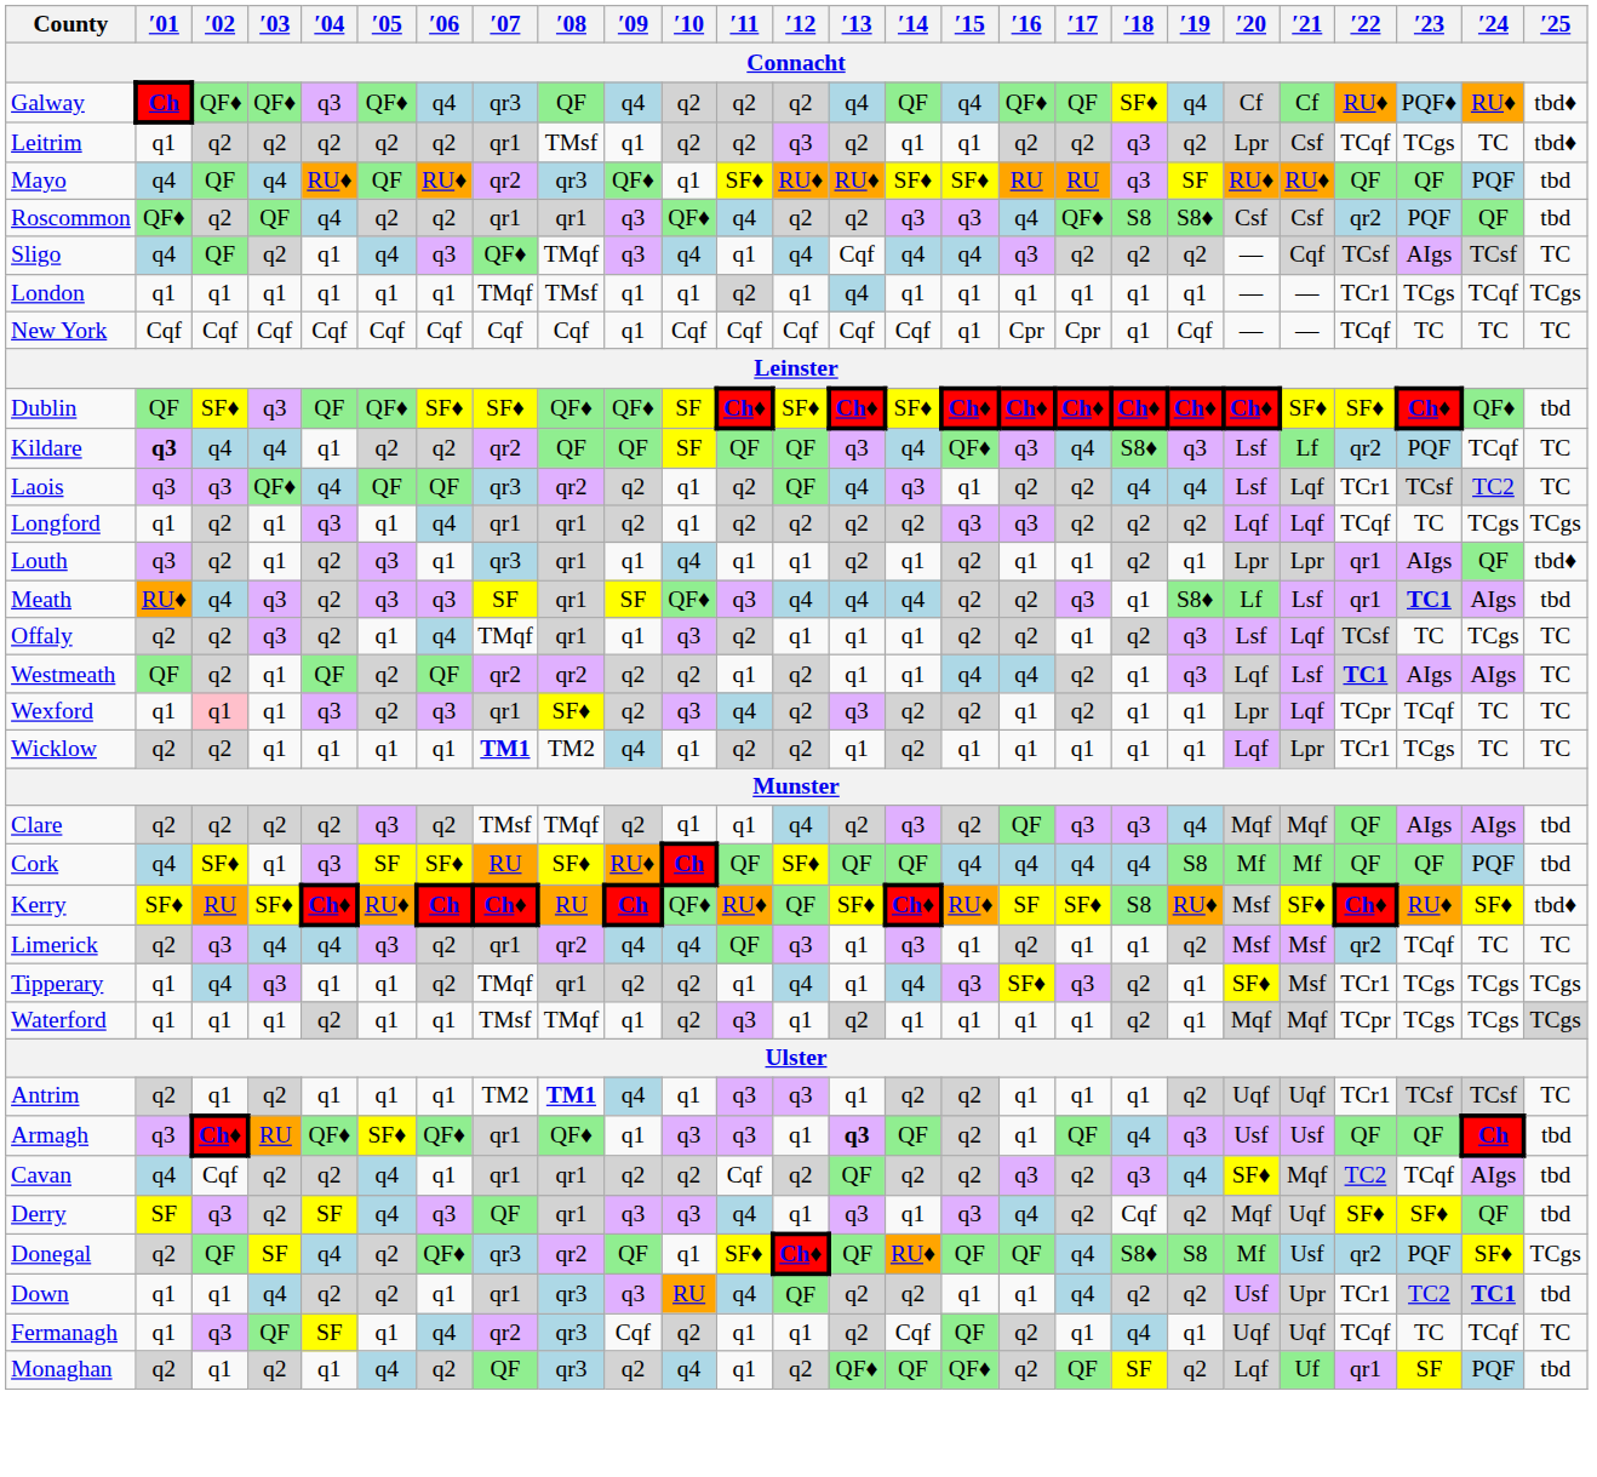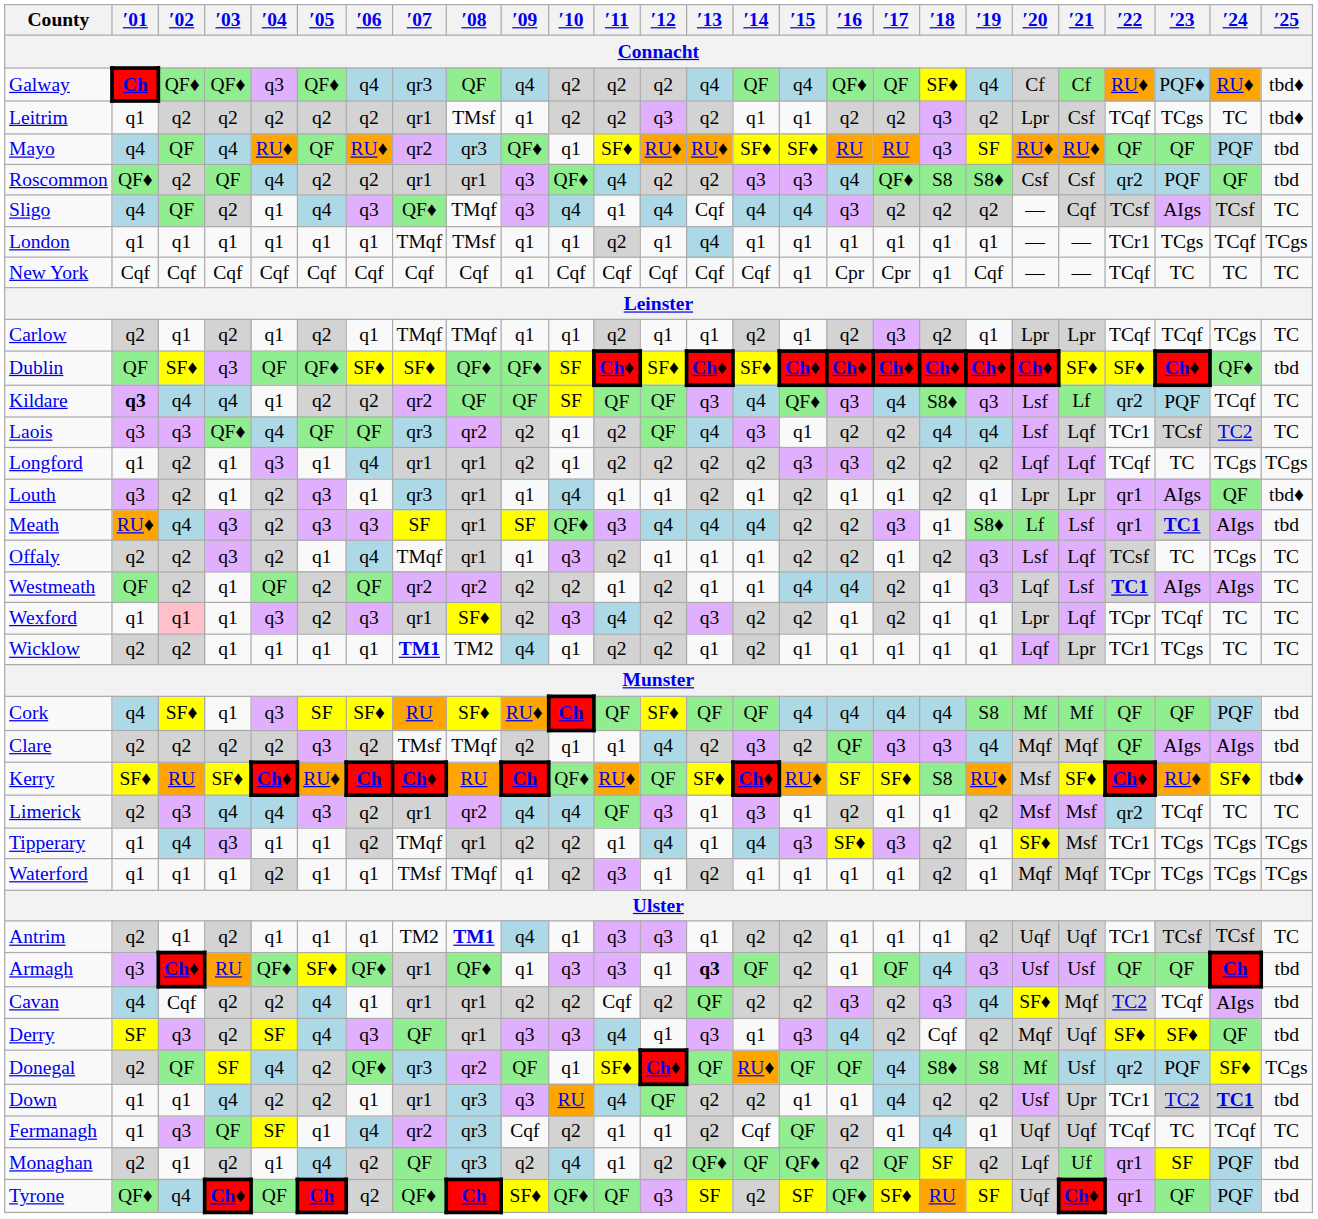+ row: Carlow | q2 | q1 | q2 | q1 | q2 | q1 | TMqf | TMqf | q1 | q1 | q2 | q1 | q1 | q2 | q1 | q2 | q3 | q2 | q1 | Lpr | Lpr | TCqf | TCqf | TCgs | TC
rows swapped: Clare <-> Cork
Waterford | ′25: lightgrey background -> no background
+ row: Tyrone | QF♦ | q4 | Ch♦ | QF | Ch | q2 | QF♦ | Ch | SF♦ | QF♦ | QF | q3 | SF | q2 | SF | QF♦ | SF♦ | RU | SF | Uqf | Ch♦ | qr1 | QF | PQF | tbd
